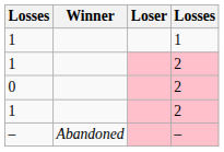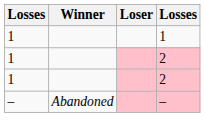- row: 0 | 2
